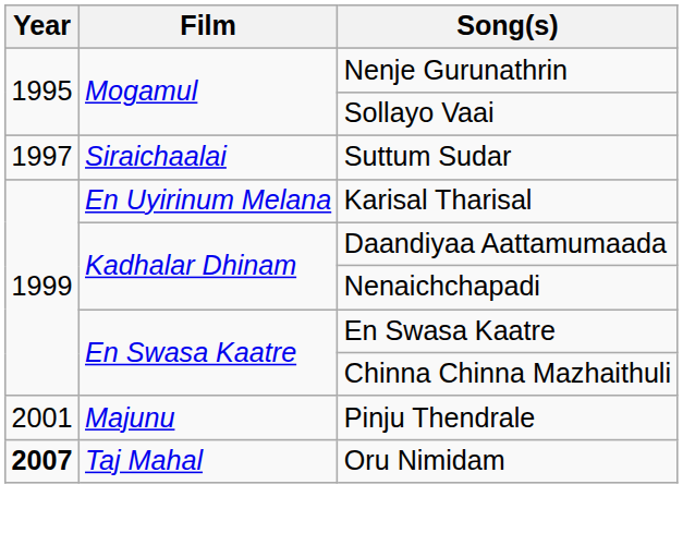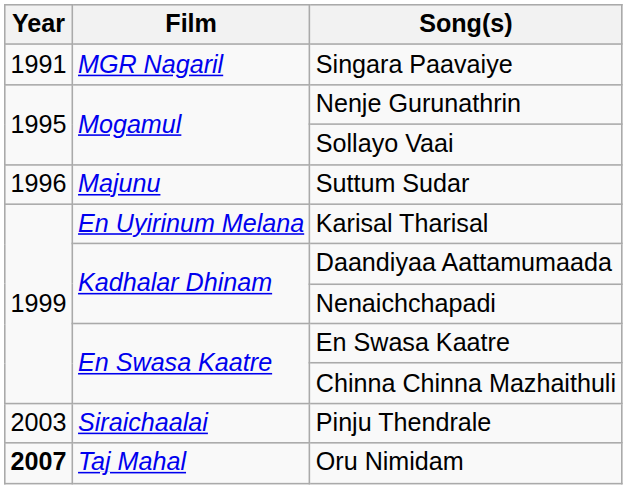+ row: 1991 | MGR Nagaril | Singara Paavaiye
Suttum Sudar | Year: 1997 -> 1996
Suttum Sudar | Film: Siraichaalai -> Majunu
Pinju Thendrale | Year: 2001 -> 2003
Pinju Thendrale | Film: Majunu -> Siraichaalai
